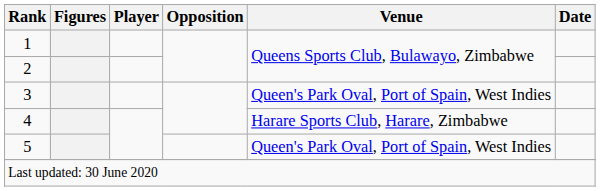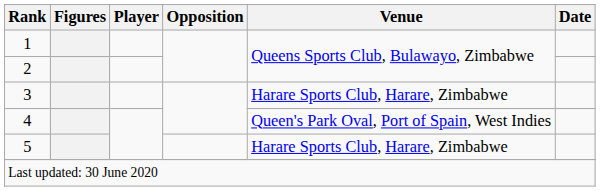3 | Venue: Queen's Park Oval, Port of Spain, West Indies -> Harare Sports Club, Harare, Zimbabwe
4 | Venue: Harare Sports Club, Harare, Zimbabwe -> Queen's Park Oval, Port of Spain, West Indies
5 | Venue: Queen's Park Oval, Port of Spain, West Indies -> Harare Sports Club, Harare, Zimbabwe
